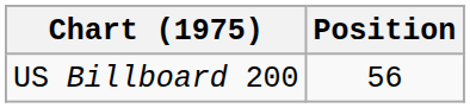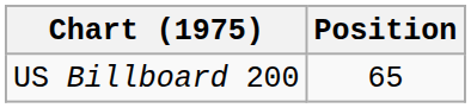US Billboard 200 | Position: 56 -> 65
